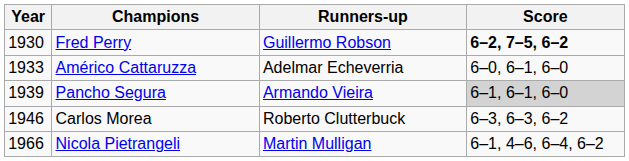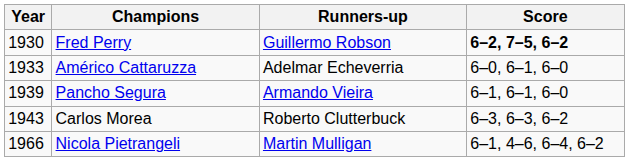Pancho Segura | Score: lightgrey background -> no background
Carlos Morea | Year: 1946 -> 1943
